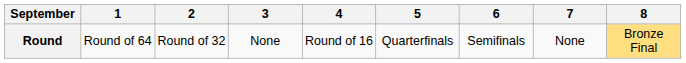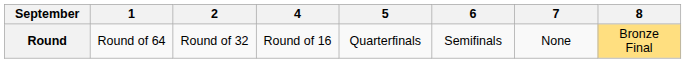- column: 3 | None
